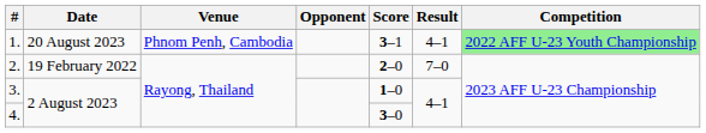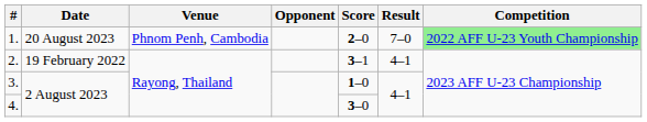1. | Score: 3–1 -> 2–0
1. | Result: 4–1 -> 7–0
2. | Score: 2–0 -> 3–1
2. | Result: 7–0 -> 4–1
